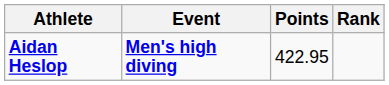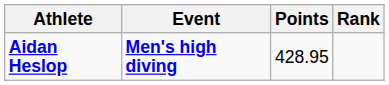Aidan Heslop | Points: 422.95 -> 428.95
